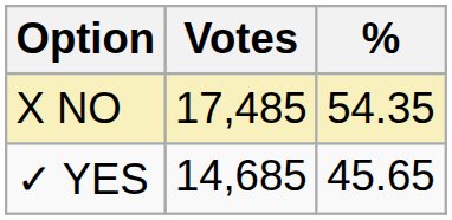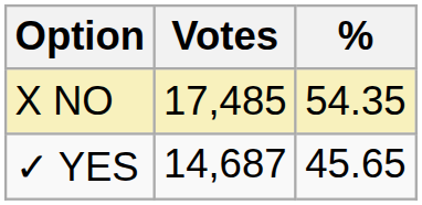✓ YES | Votes: 14,685 -> 14,687
